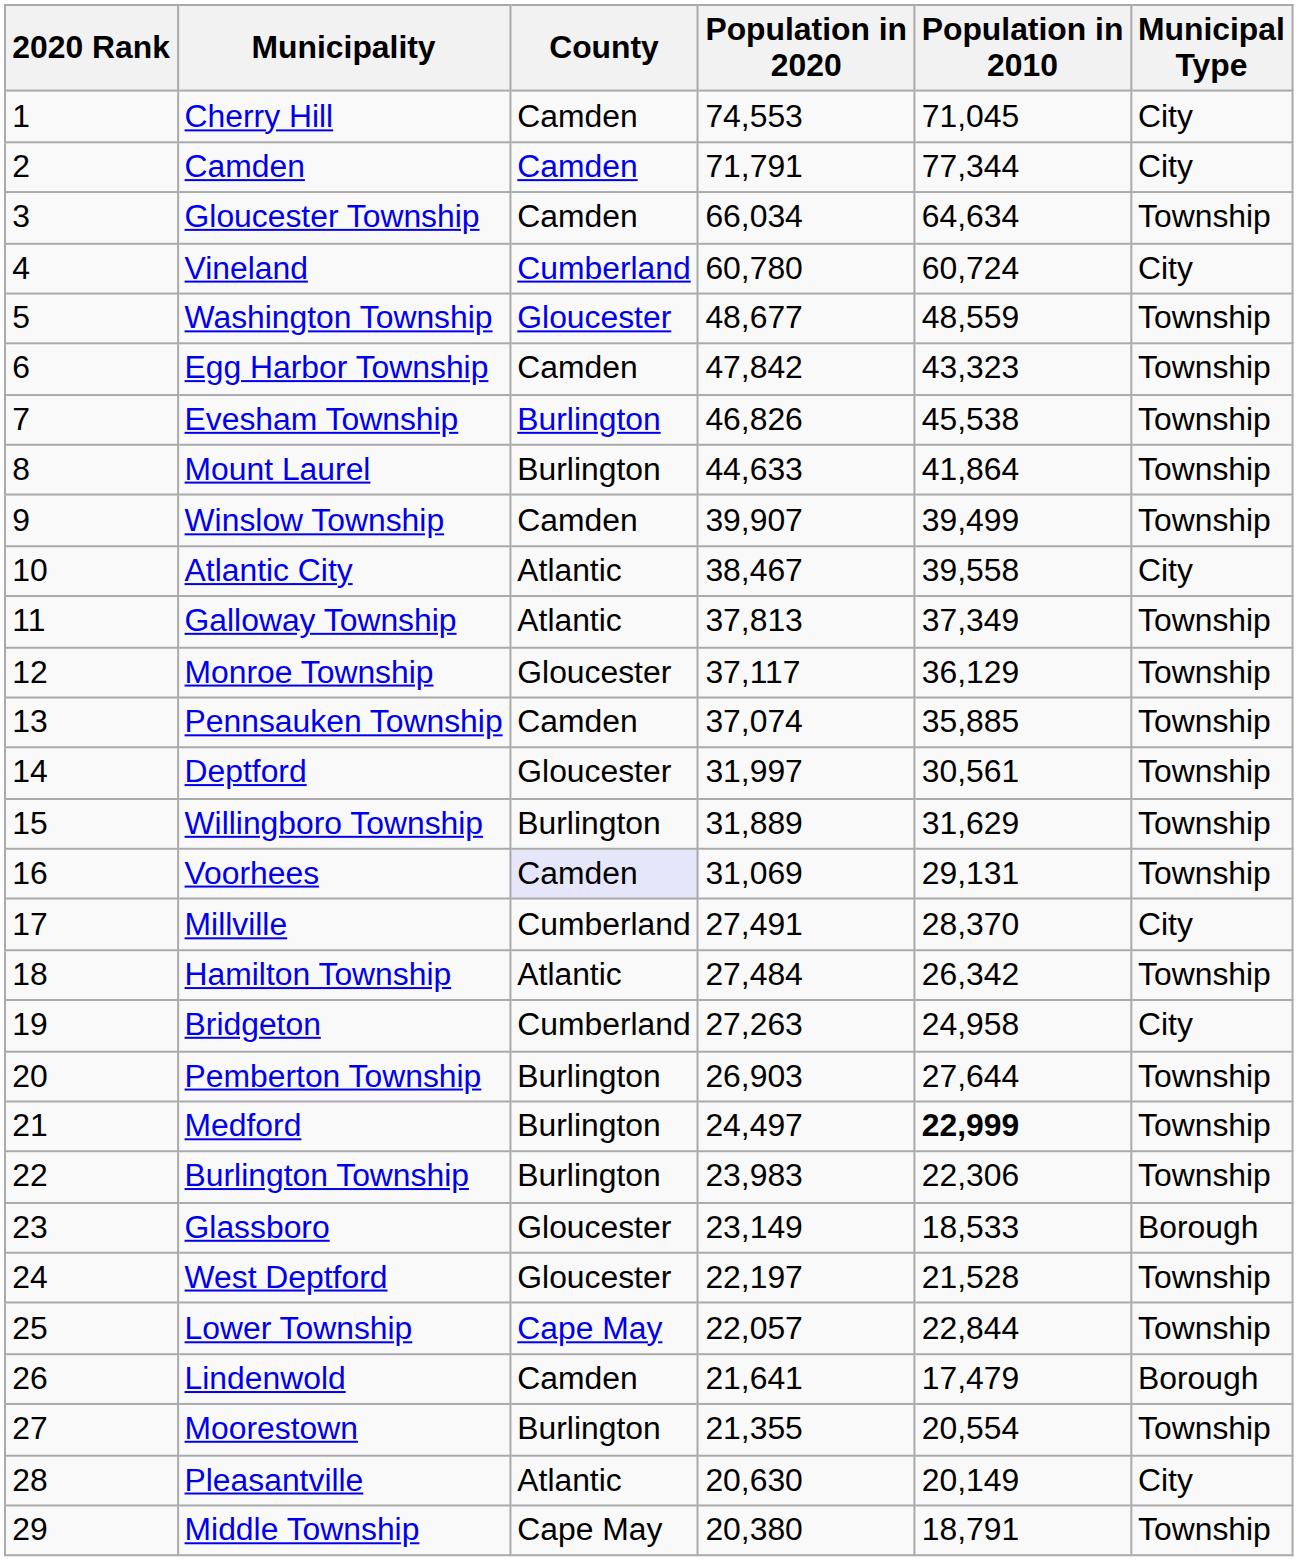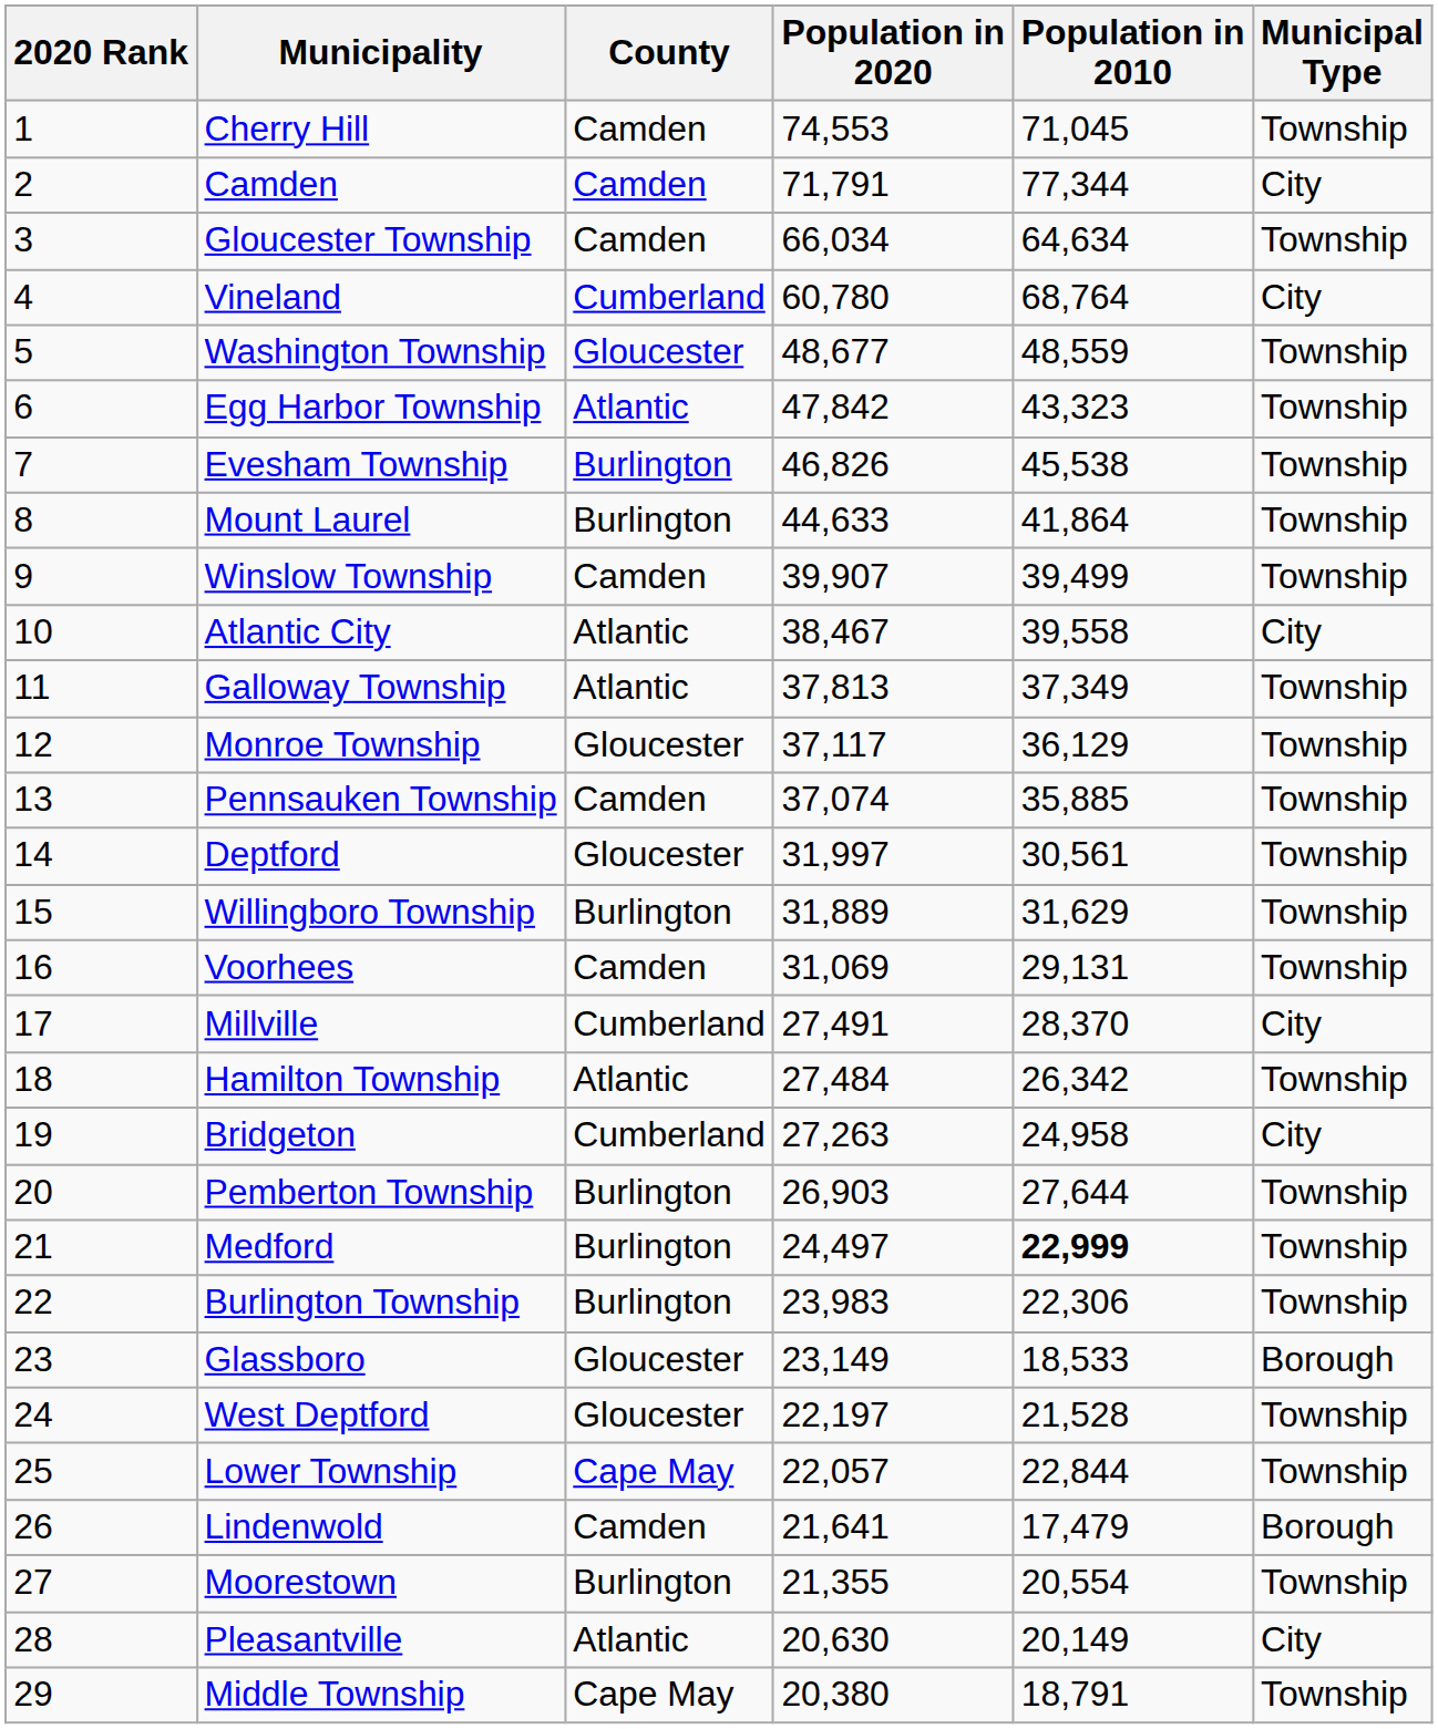Cherry Hill | Municipal Type: City -> Township
Vineland | Population in 2010: 60,724 -> 68,764
Egg Harbor Township | County: Camden -> Atlantic
Voorhees | County: lavender background -> no background
